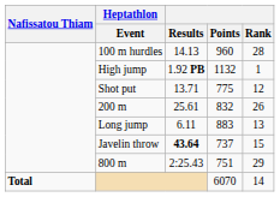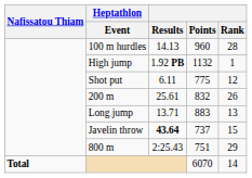Shot put | Results: 13.71 -> 6.11
Long jump | Results: 6.11 -> 13.71
